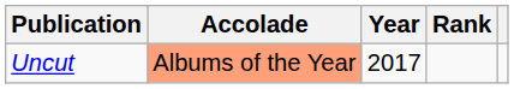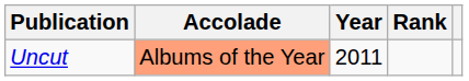Uncut | Year: 2017 -> 2011
